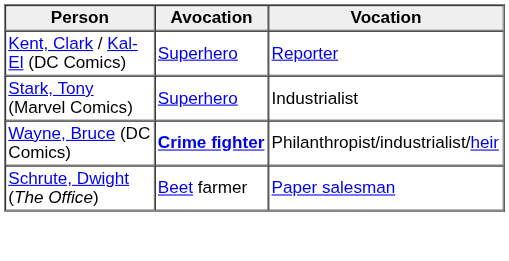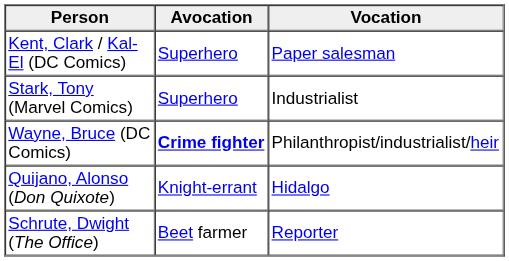Kent, Clark / Kal-El (DC Comics) | Vocation: Reporter -> Paper salesman
+ row: Quijano, Alonso (Don Quixote) | Knight-errant | Hidalgo
Schrute, Dwight (The Office) | Vocation: Paper salesman -> Reporter
